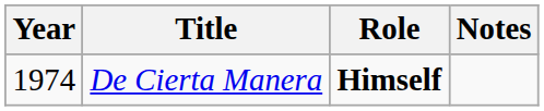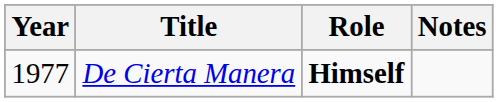De Cierta Manera | Year: 1974 -> 1977
